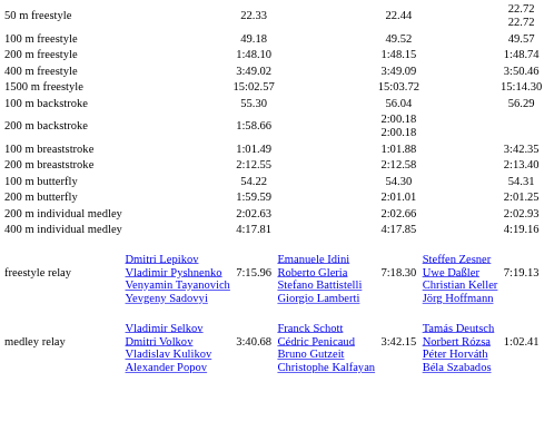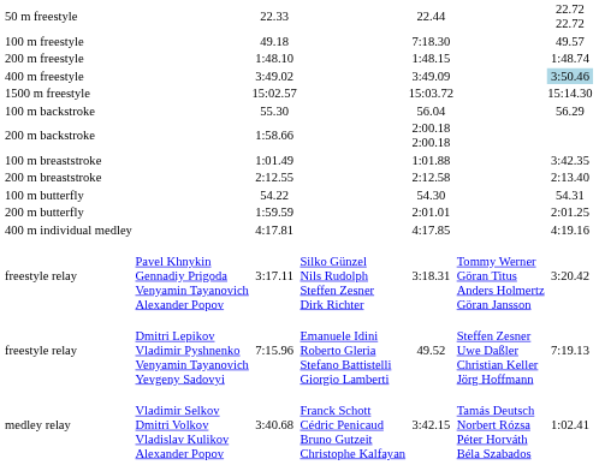100 m freestyle | column 5: 49.52 -> 7:18.30
400 m freestyle | column 7: no background -> lightblue background
- row: 200 m individual medley | 2:02.63 | 2:02.66 | 2:02.93
+ row: freestyle relay | Pavel Khnykin Gennadiy Prigoda Venyamin Tayanovich Alexander Popov | 3:17.11 | Silko Günzel Nils Rudolph Steffen Zesner Dirk Richter | 3:18.31 | Tommy Werner Göran Titus Anders Holmertz Göran Jansson | 3:20.42
freestyle relay / 7:15.96 | column 5: 7:18.30 -> 49.52
